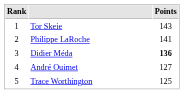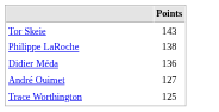- column: Rank | 1 | 2 | 3 | 4 | 5
Philippe LaRoche | Points: 141 -> 138
Didier Méda | Points: bold -> normal
